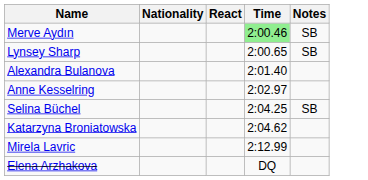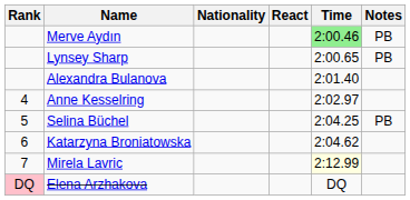+ column: Rank | 4 | 5 | 6 | 7 | DQ
Merve Aydın | Notes: SB -> PB
Lynsey Sharp | Notes: SB -> PB
Selina Büchel | Notes: SB -> PB
Mirela Lavric | Time: no background -> lightyellow background
